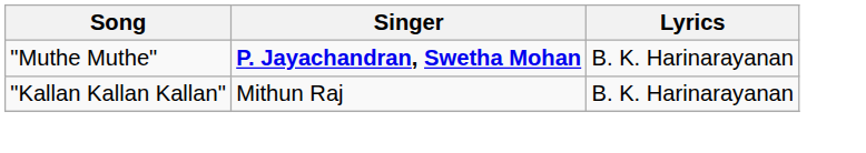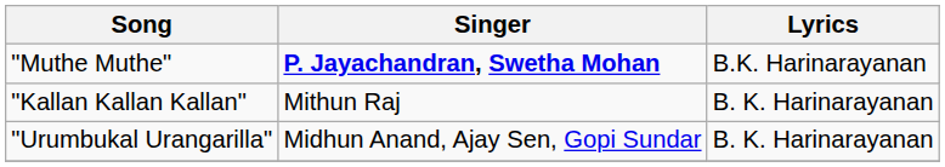"Muthe Muthe" | Lyrics: B. K. Harinarayanan -> B.K. Harinarayanan
+ row: "Urumbukal Urangarilla" | Midhun Anand, Ajay Sen, Gopi Sundar | B. K. Harinarayanan
